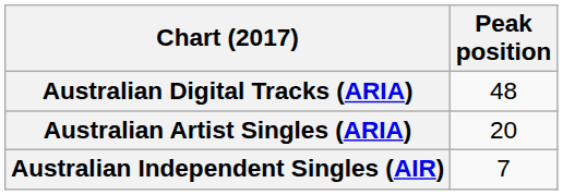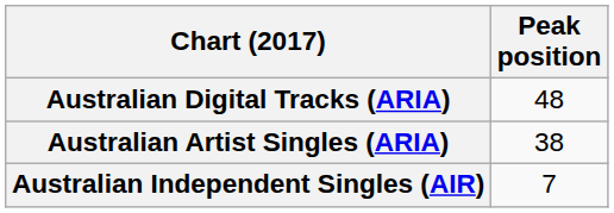Australian Artist Singles (ARIA) | Peak position: 20 -> 38
